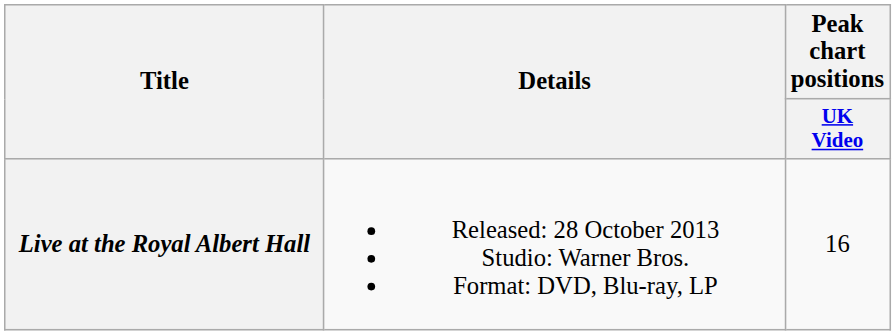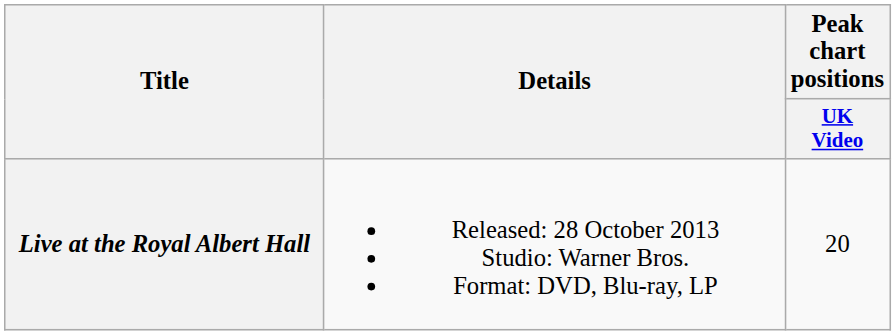Live at the Royal Albert Hall | Peak chart positions / UK Video: 16 -> 20
